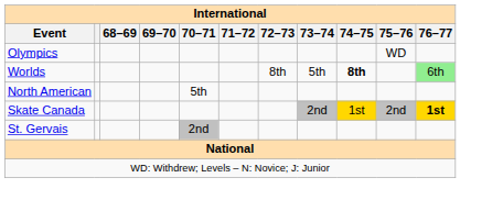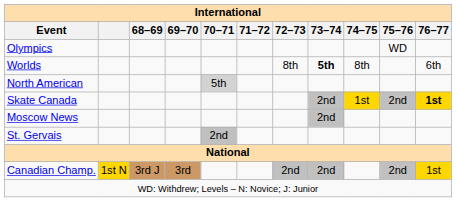Worlds | 73–74: normal -> bold
Worlds | 74–75: bold -> normal
Worlds | 76–77: lightgreen background -> no background
North American | 70–71: no background -> lightgrey background
+ row: Moscow News | 2nd
+ row: Canadian Champ. | 1st N | 3rd J | 3rd | 2nd | 2nd | 2nd | 1st
